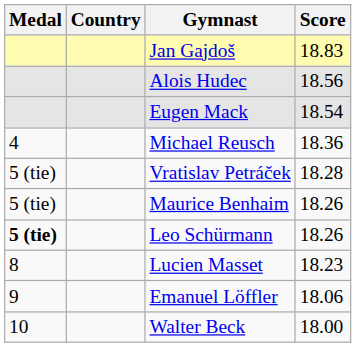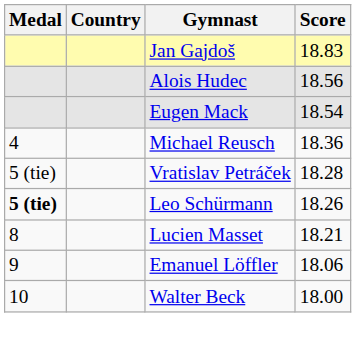- row: 5 (tie) | Maurice Benhaim | 18.26
Lucien Masset | Score: 18.23 -> 18.21
